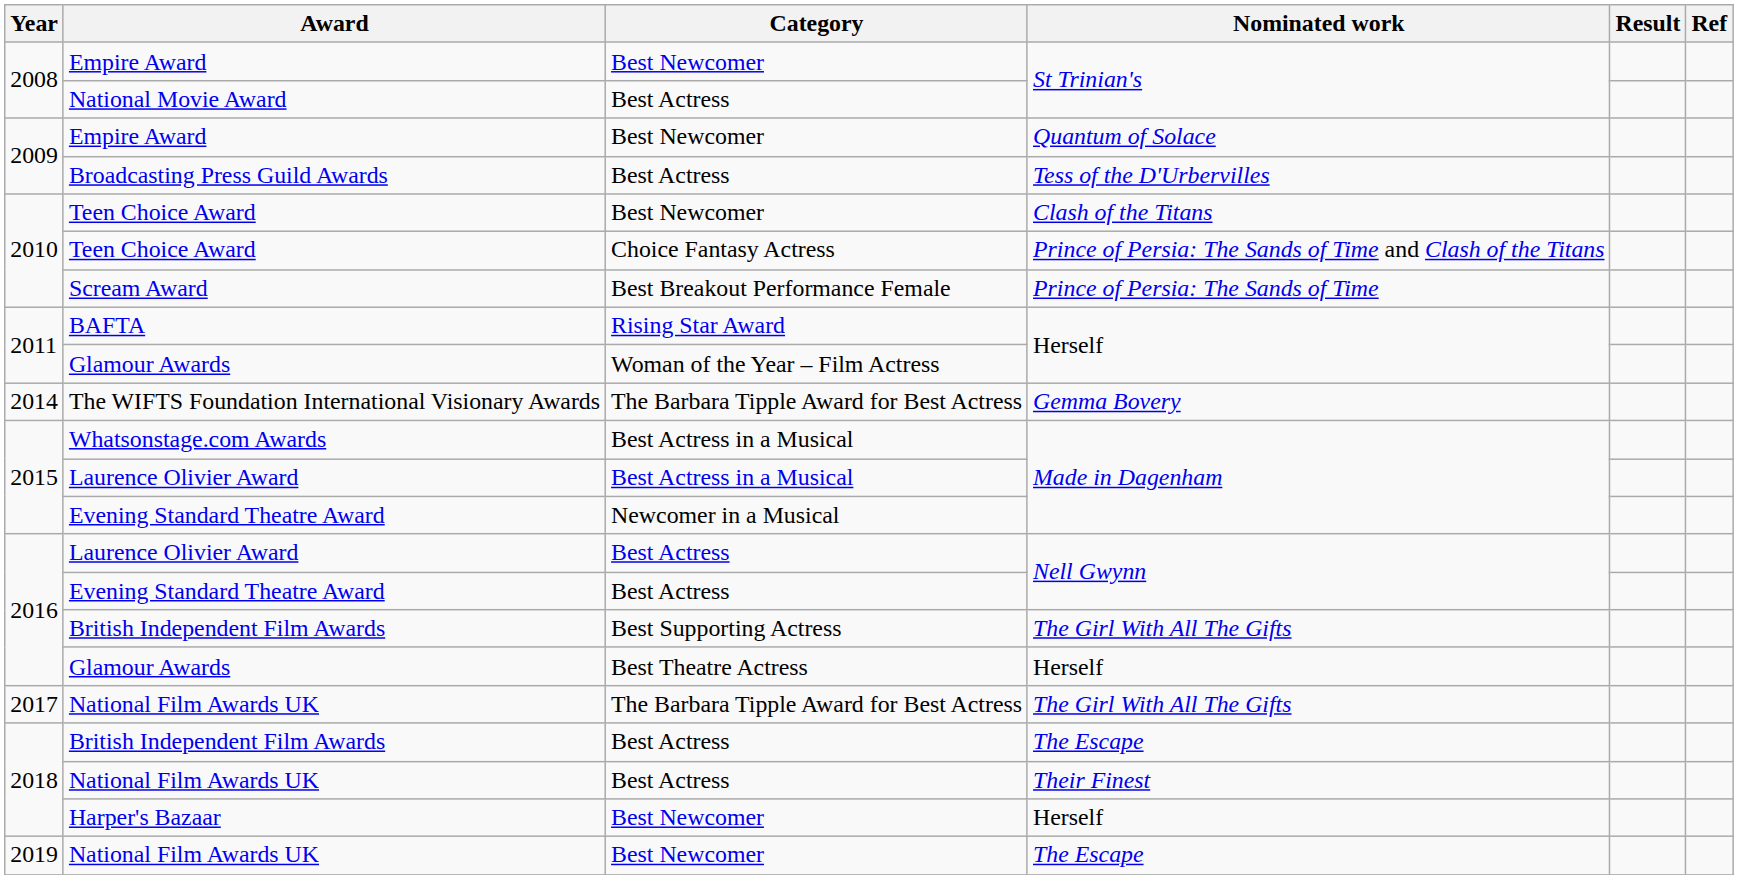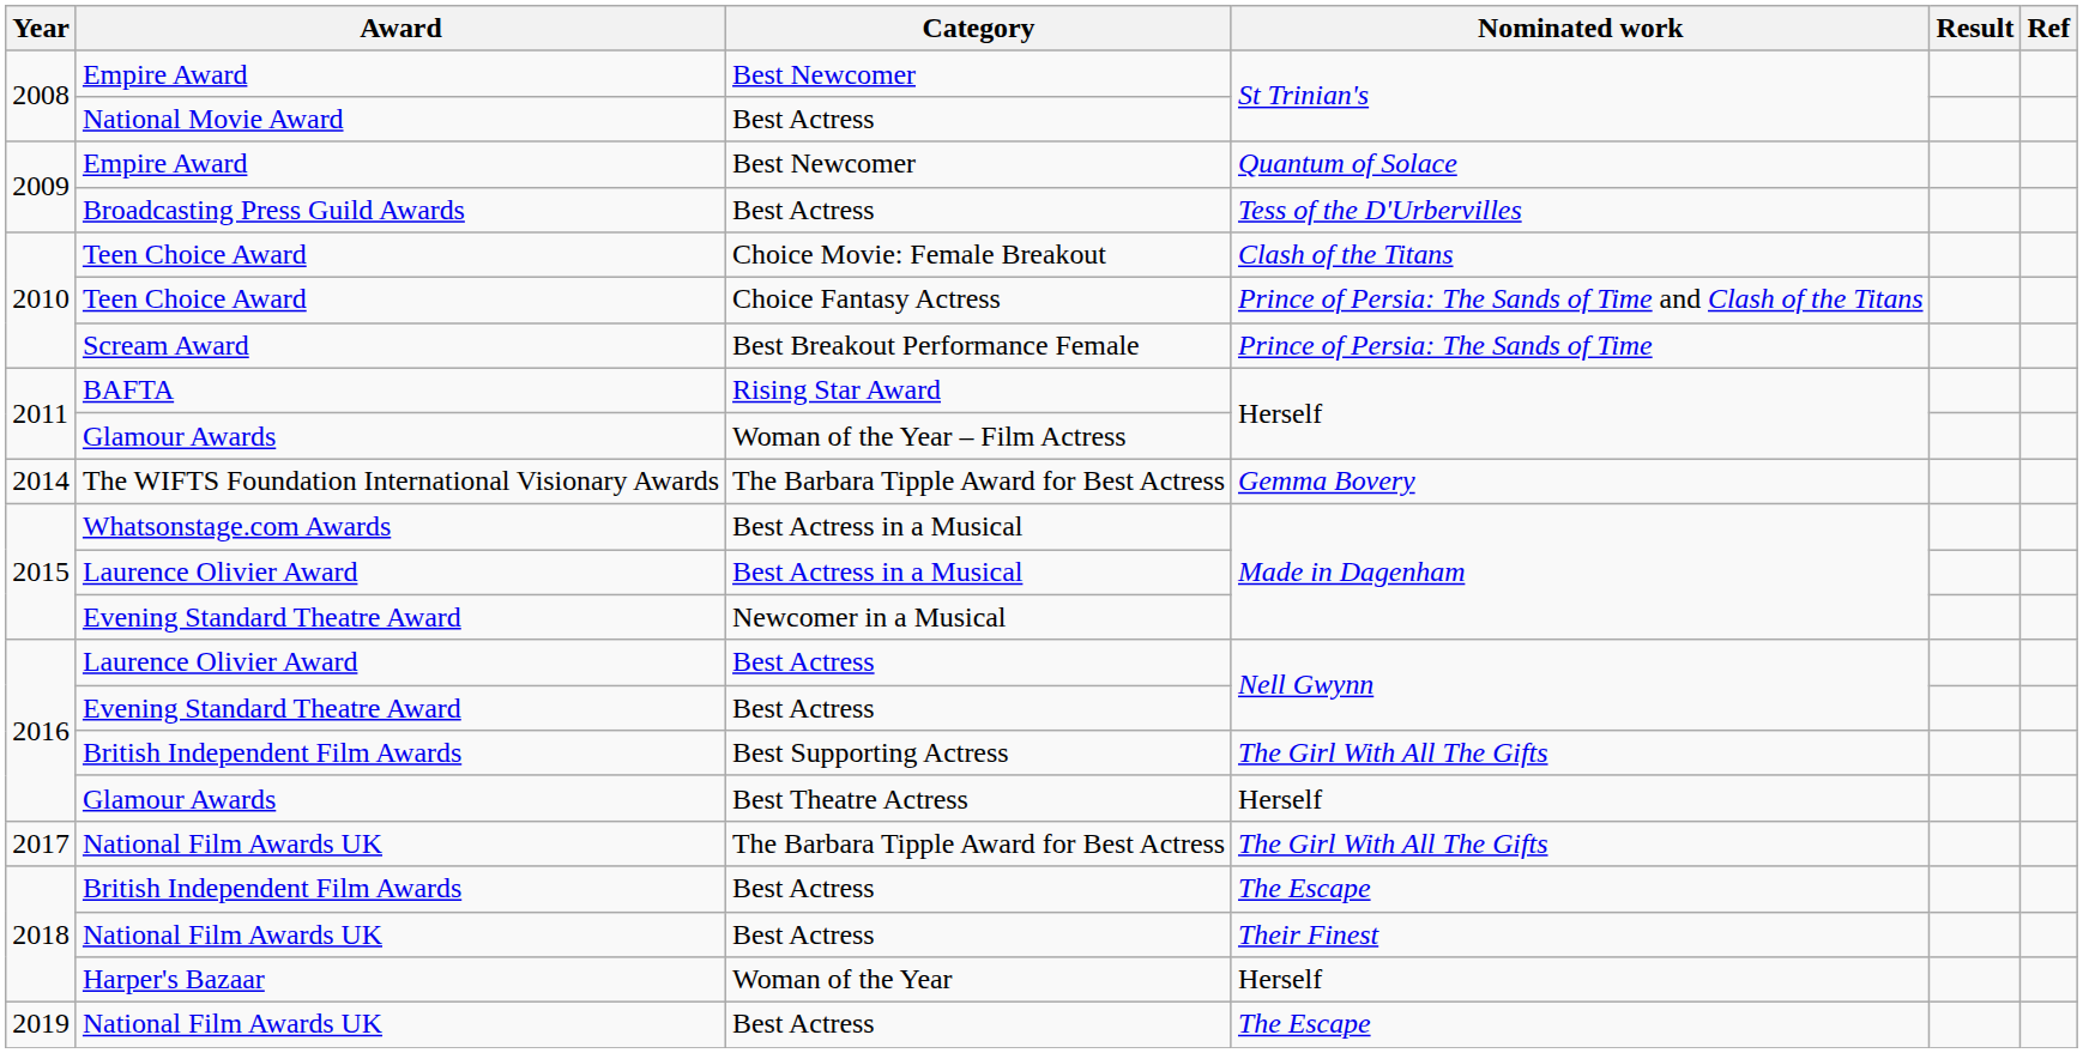Teen Choice Award / Clash of the Titans | Category: Best Newcomer -> Choice Movie: Female Breakout
Harper's Bazaar | Category: Best Newcomer -> Woman of the Year
National Film Awards UK / The Escape | Category: Best Newcomer -> Best Actress
